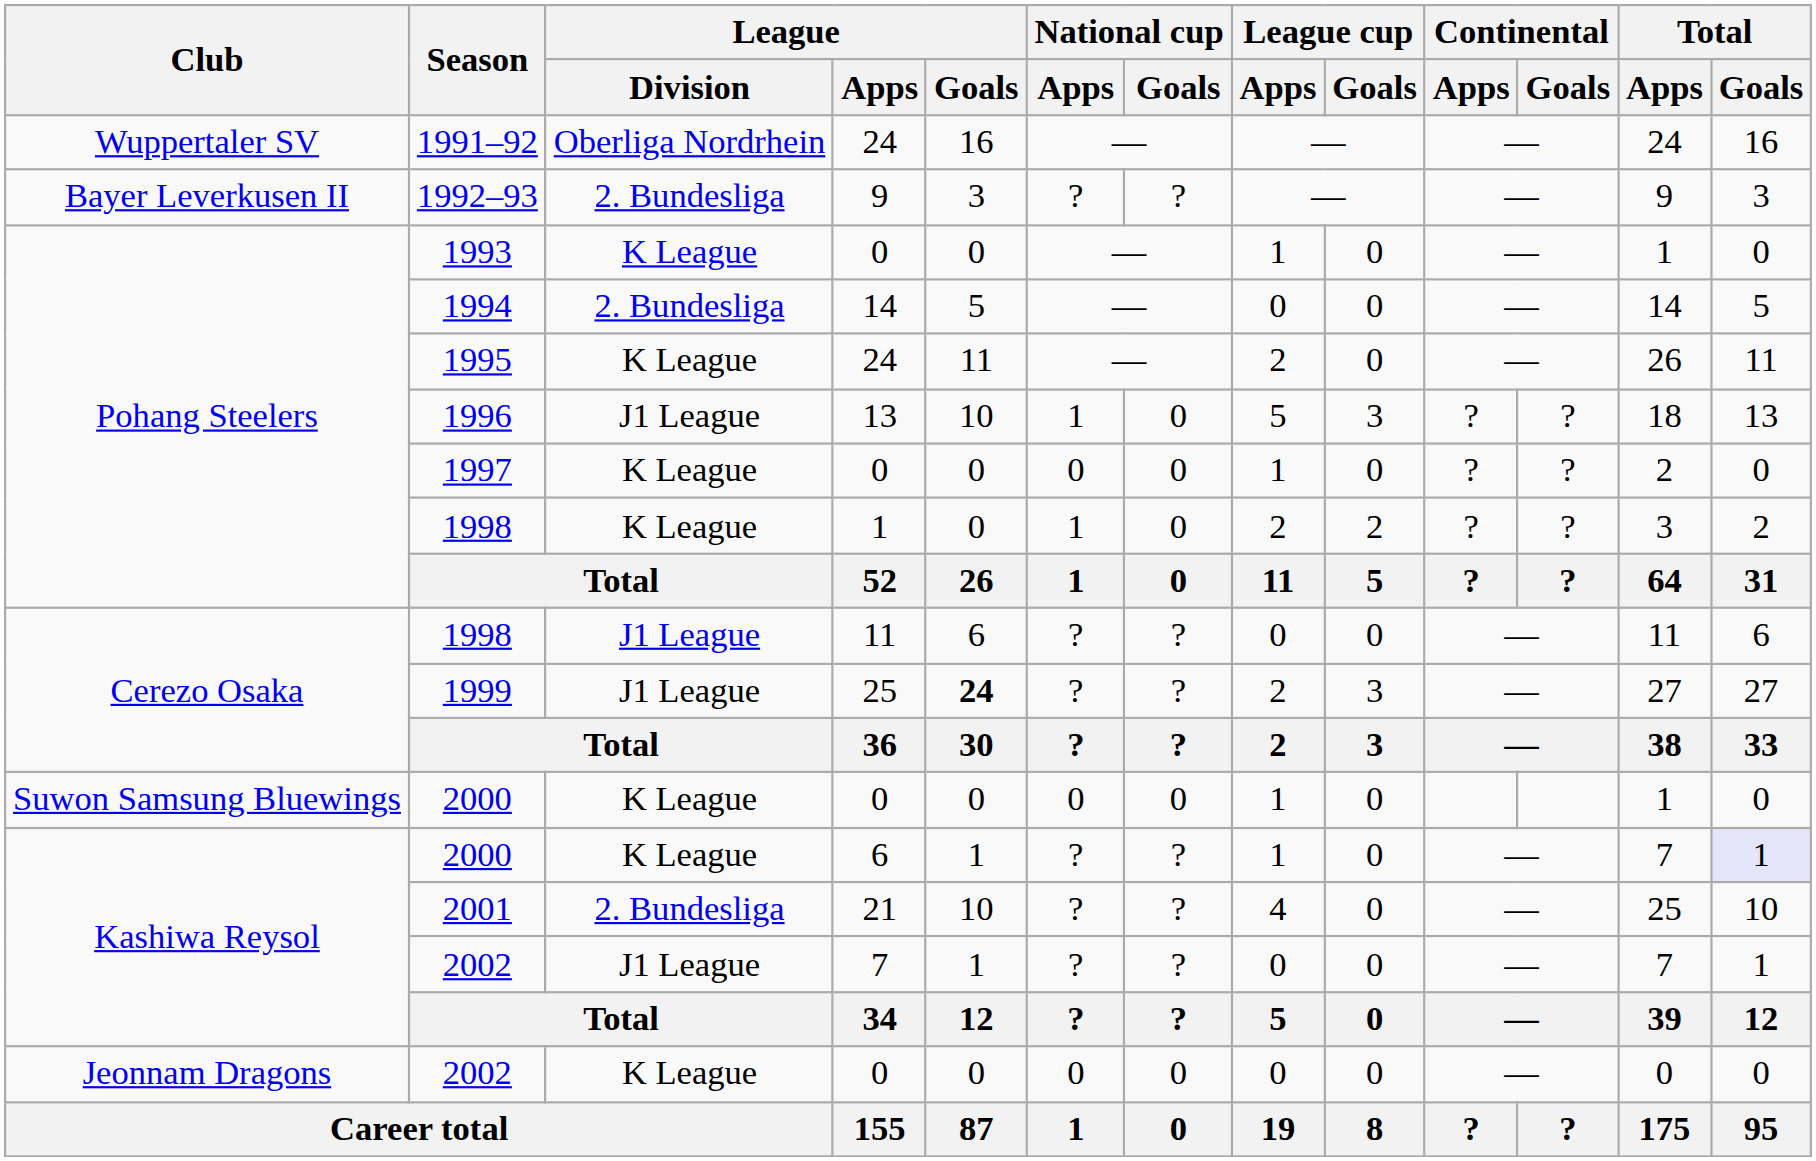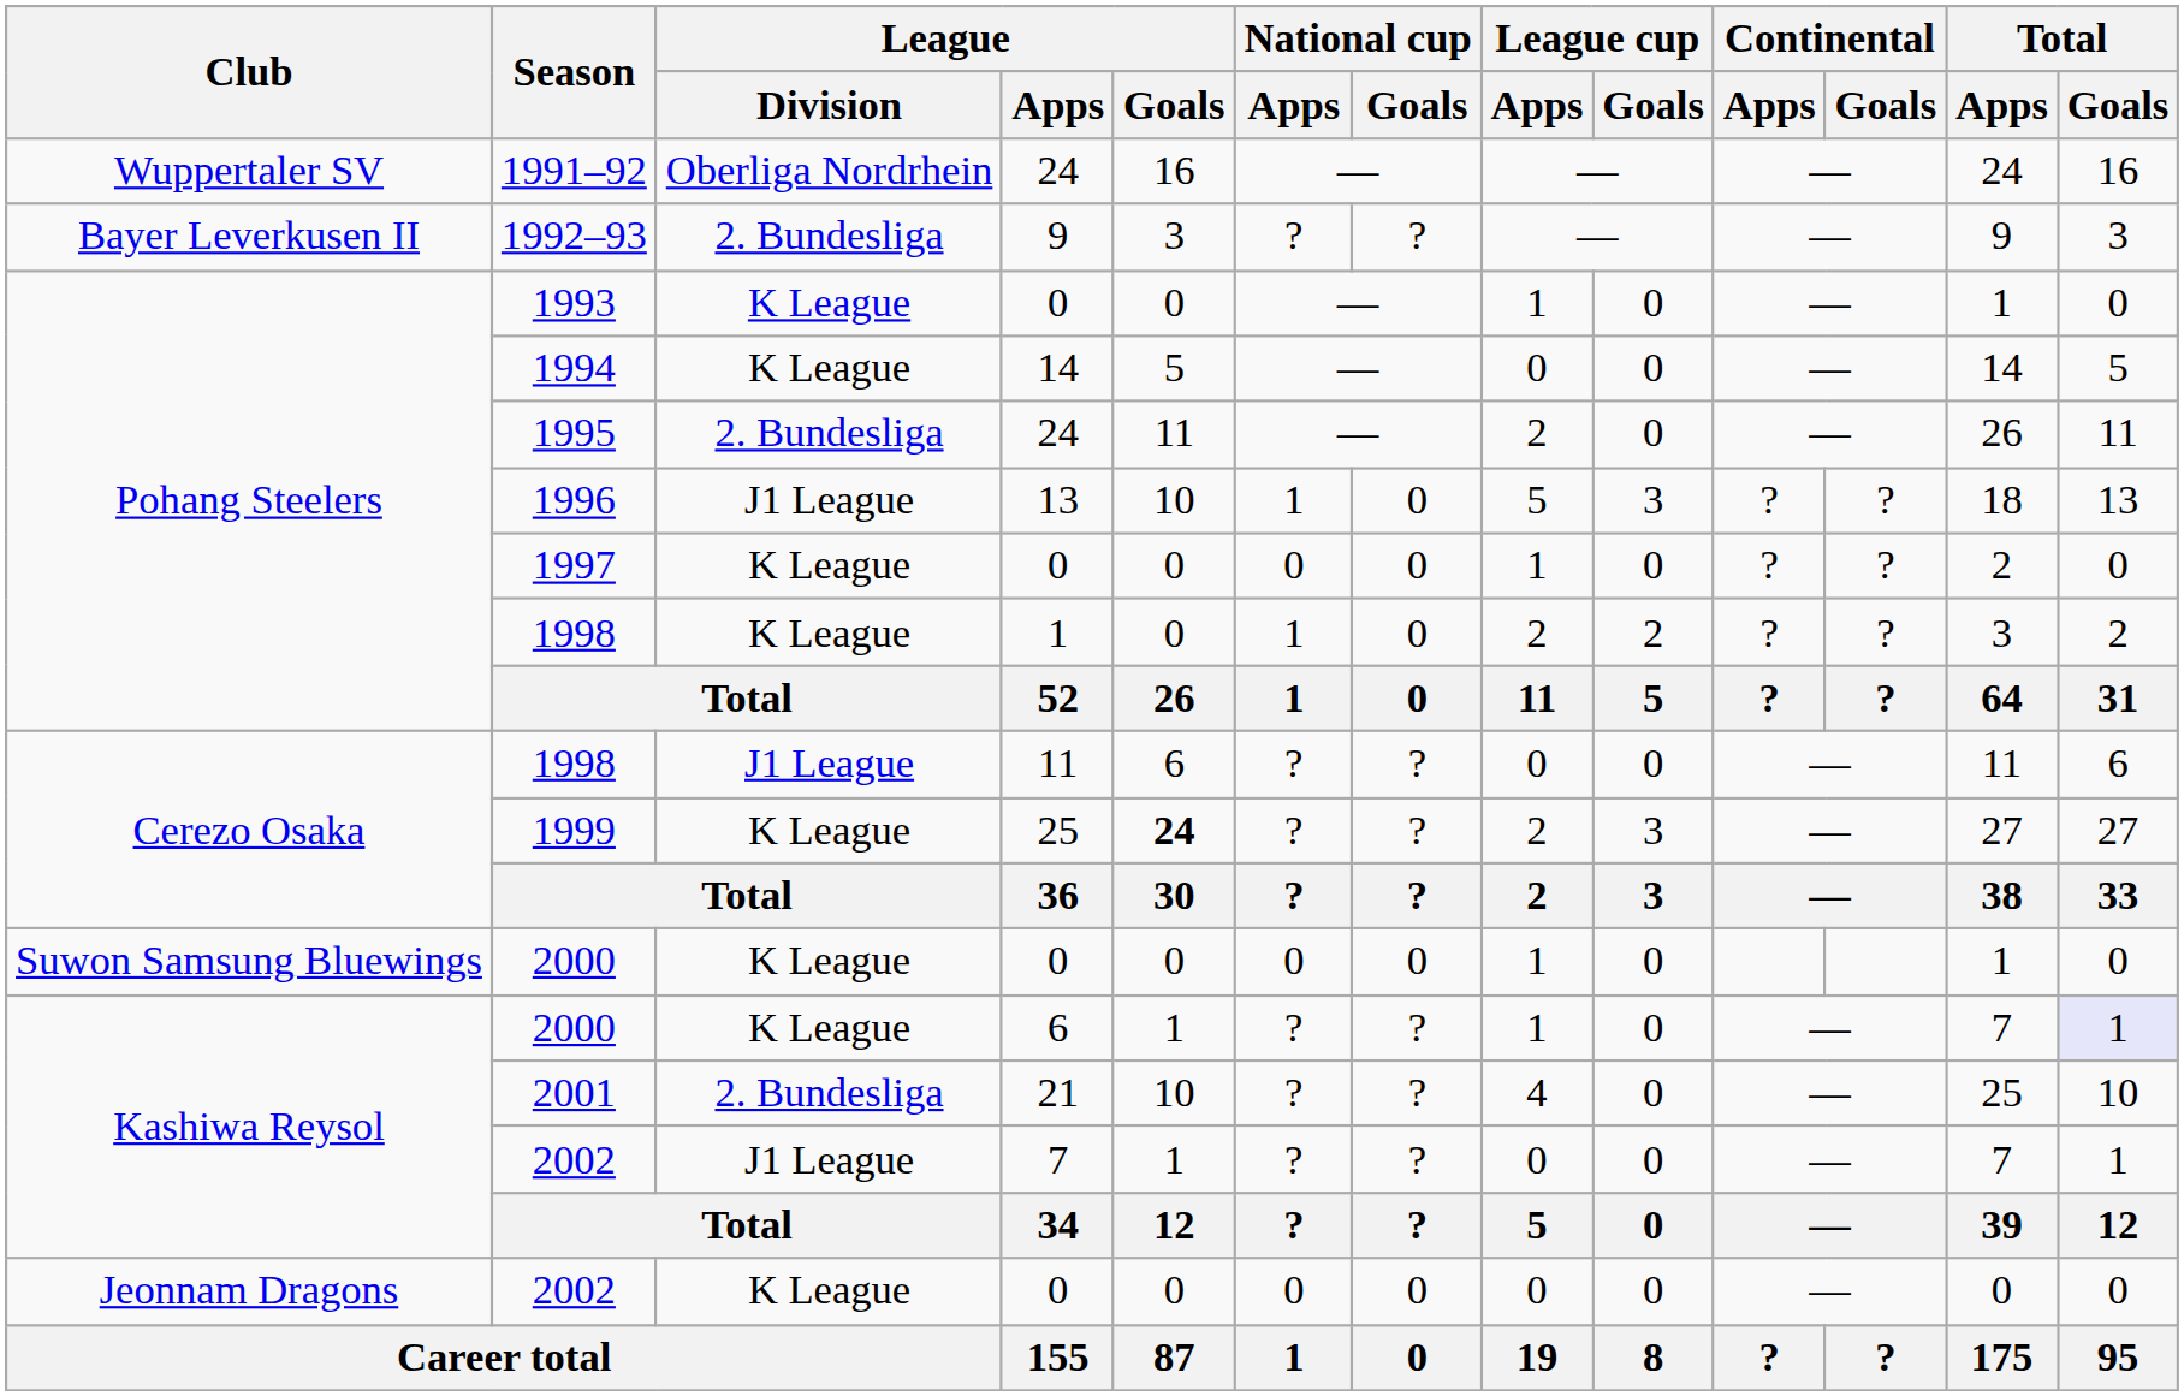1994 | League / Division: 2. Bundesliga -> K League
1995 | League / Division: K League -> 2. Bundesliga
1999 | League / Division: J1 League -> K League
